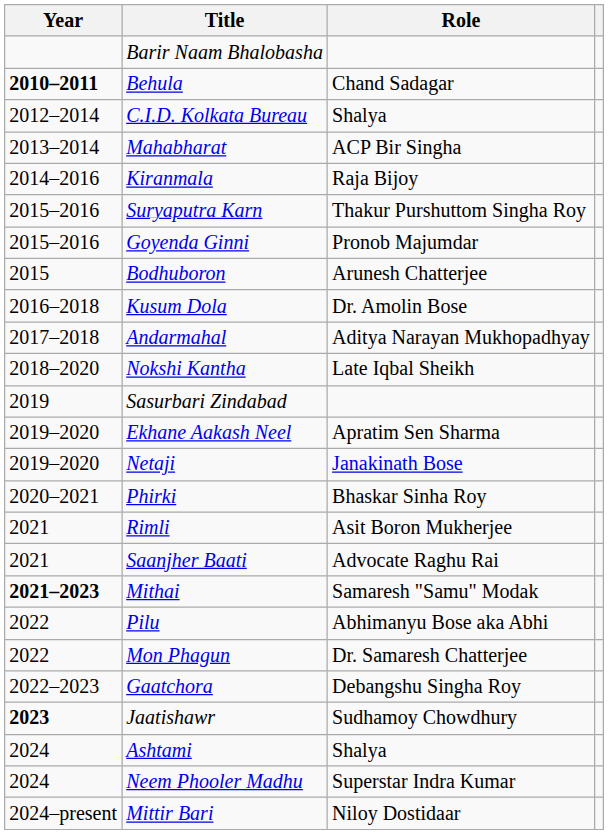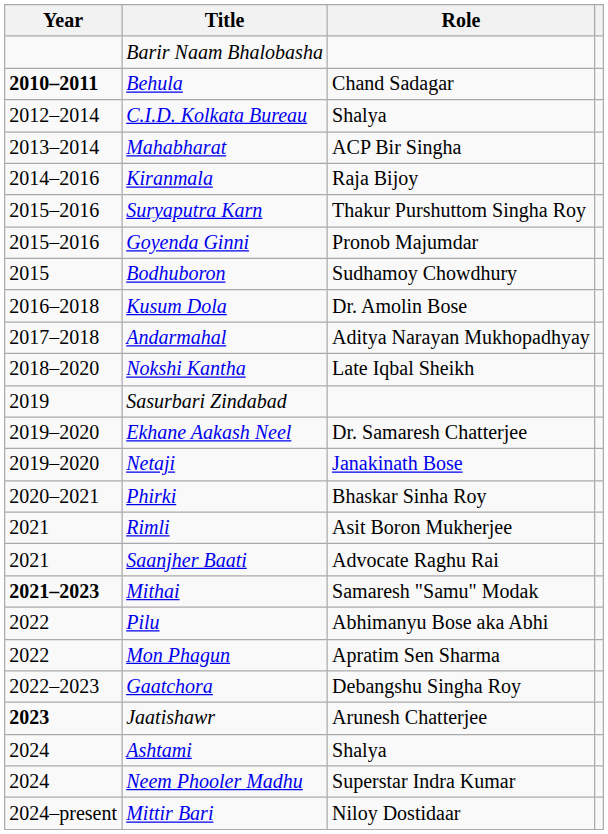Bodhuboron | Role: Arunesh Chatterjee -> Sudhamoy Chowdhury
Ekhane Aakash Neel | Role: Apratim Sen Sharma -> Dr. Samaresh Chatterjee
Mon Phagun | Role: Dr. Samaresh Chatterjee -> Apratim Sen Sharma
Jaatishawr | Role: Sudhamoy Chowdhury -> Arunesh Chatterjee
